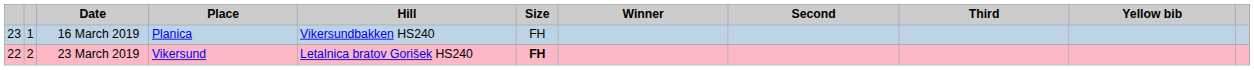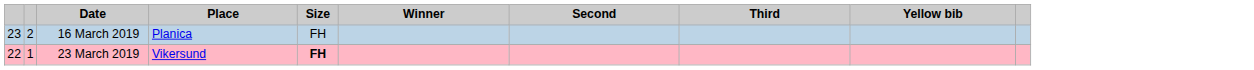- column: Hill | Vikersundbakken HS240 | Letalnica bratov Gorišek HS240
16 March 2019 | column 2: 1 -> 2
23 March 2019 | column 2: 2 -> 1
